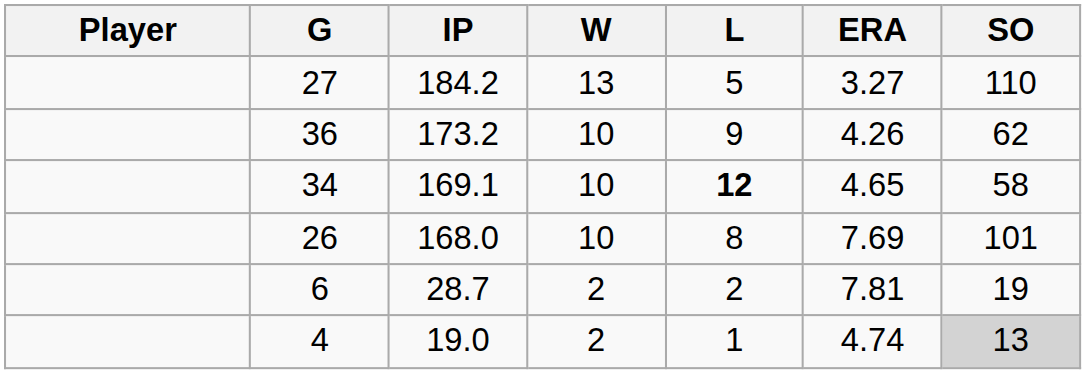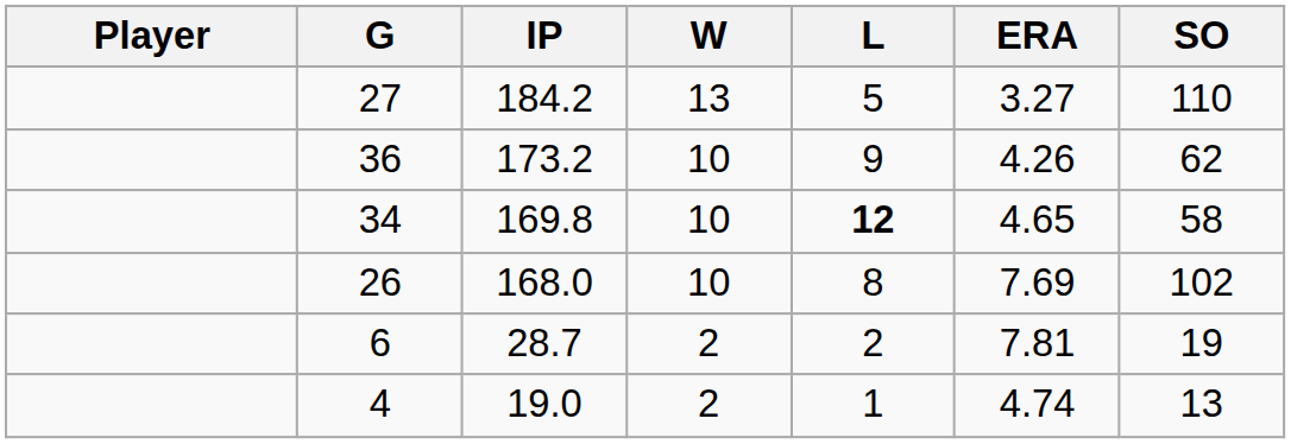34 | IP: 169.1 -> 169.8
26 | SO: 101 -> 102
4 | SO: lightgrey background -> no background
